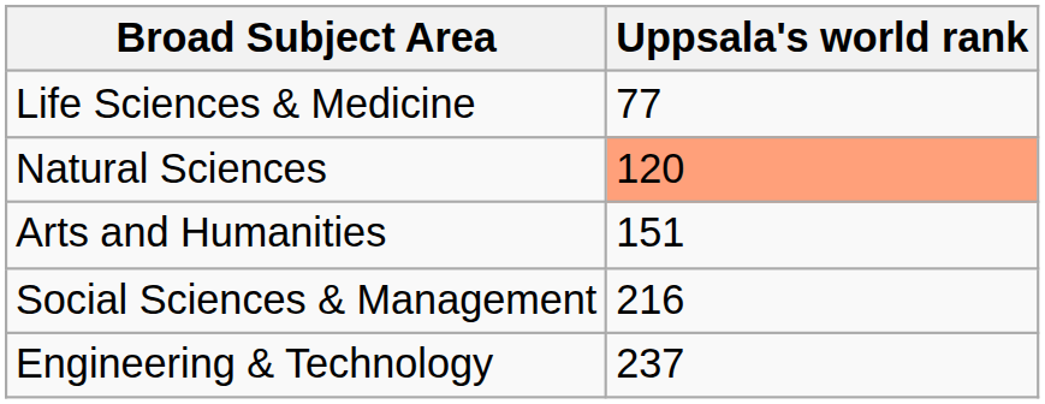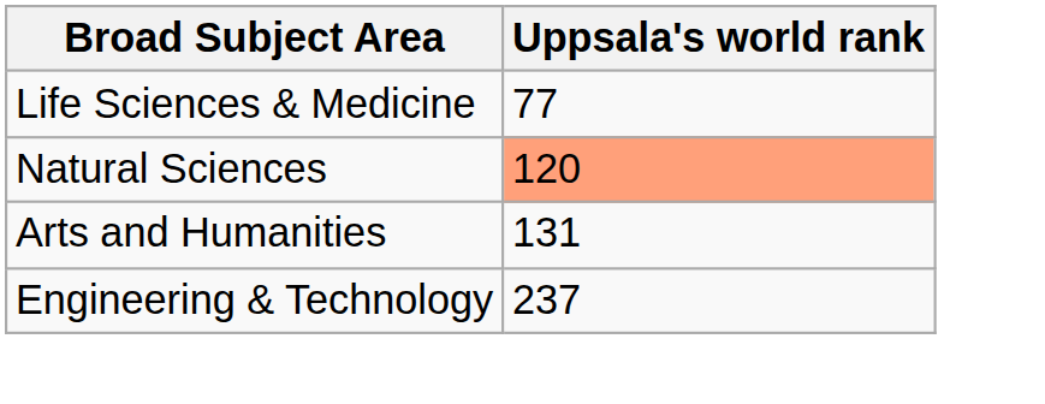Arts and Humanities | Uppsala's world rank: 151 -> 131
- row: Social Sciences & Management | 216
